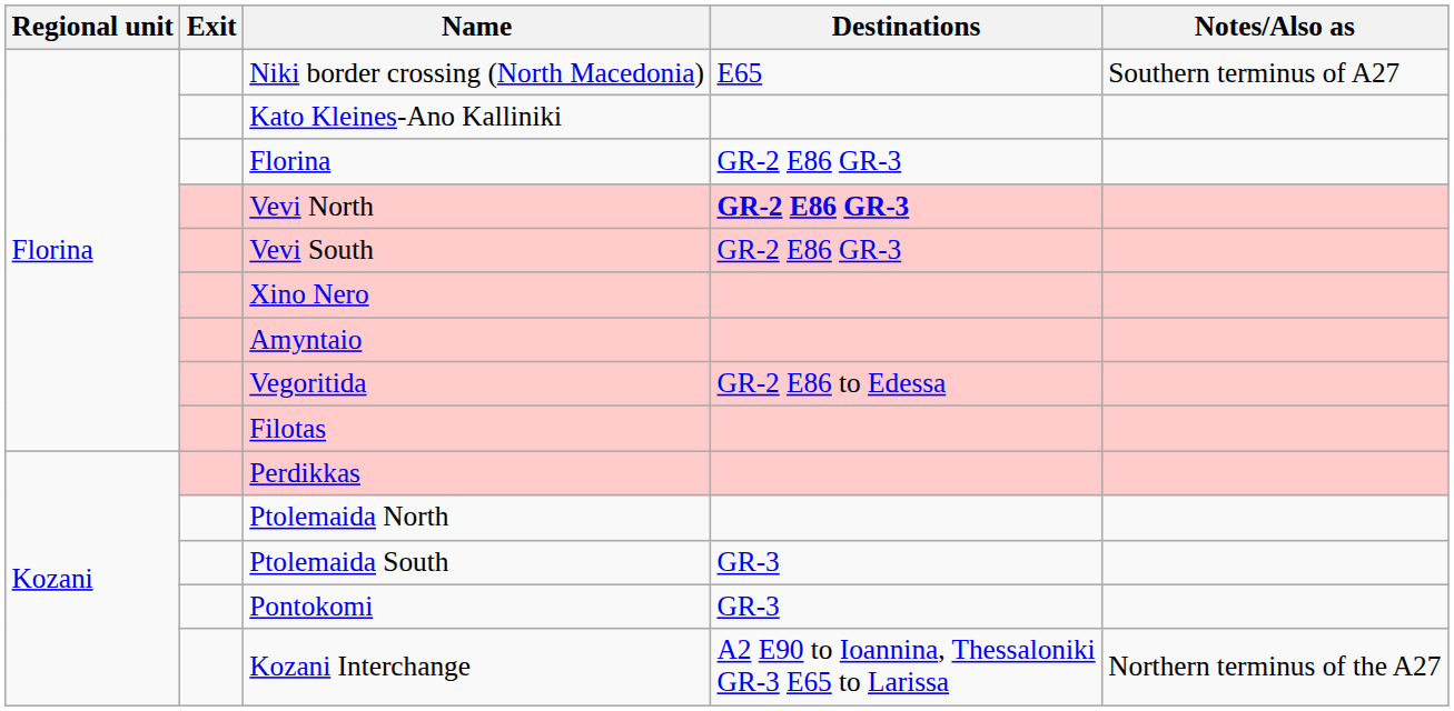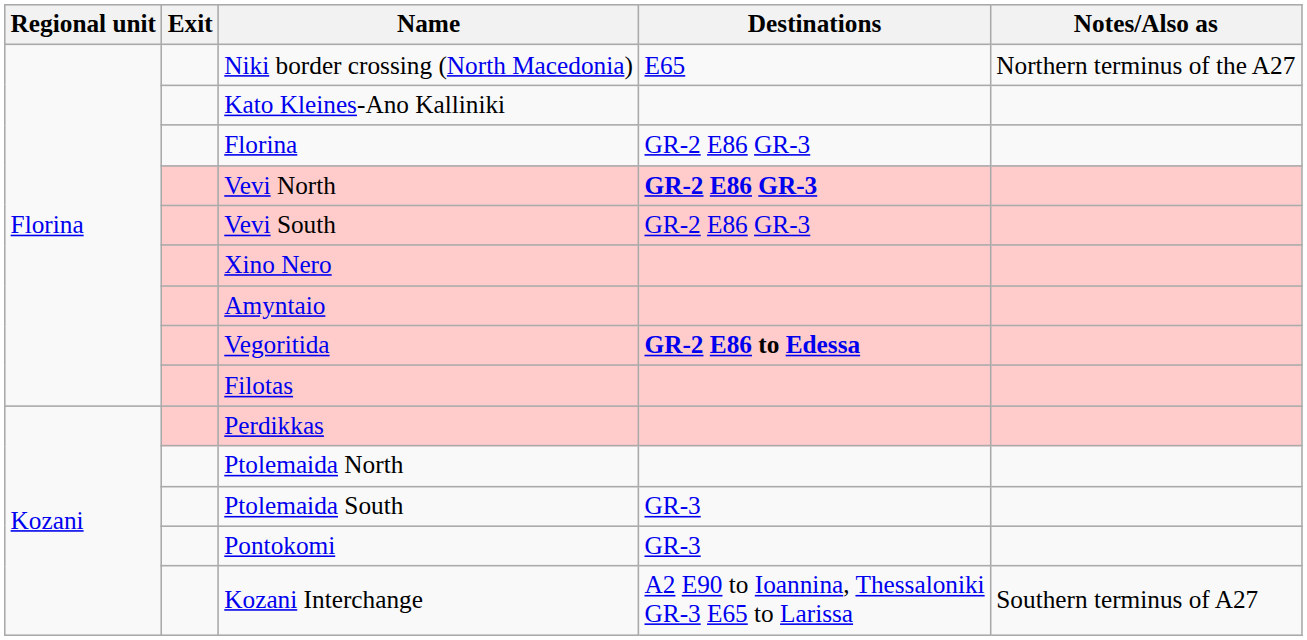Niki border crossing (North Macedonia) | Notes/Also as: Southern terminus of A27 -> Northern terminus of the A27
Vegoritida | Destinations: normal -> bold
Kozani Interchange | Notes/Also as: Northern terminus of the A27 -> Southern terminus of A27
